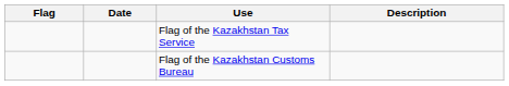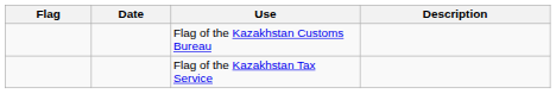rows swapped: Flag of the Kazakhstan Customs Bureau <-> Flag of the Kazakhstan Tax Service
